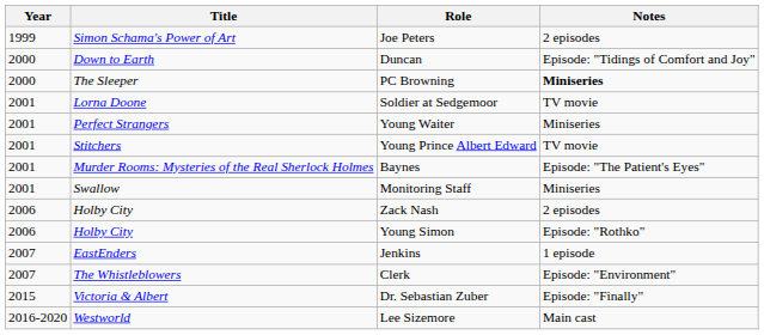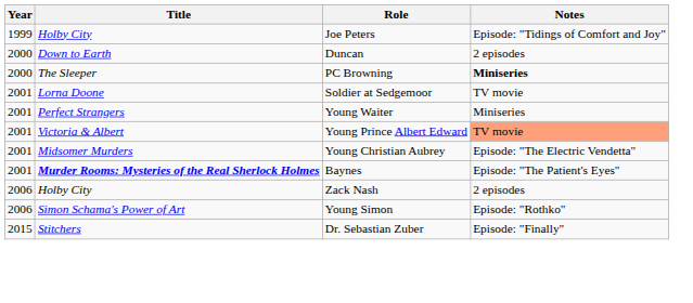Joe Peters | Title: Simon Schama's Power of Art -> Holby City
Joe Peters | Notes: 2 episodes -> Episode: "Tidings of Comfort and Joy"
Duncan | Notes: Episode: "Tidings of Comfort and Joy" -> 2 episodes
Young Prince Albert Edward | Title: Stitchers -> Victoria & Albert
Young Prince Albert Edward | Notes: no background -> lightsalmon background
+ row: 2001 | Midsomer Murders | Young Christian Aubrey | Episode: "The Electric Vendetta"
Baynes | Title: normal -> bold
- row: 2001 | Swallow | Monitoring Staff | Miniseries
Young Simon | Title: Holby City -> Simon Schama's Power of Art
- row: 2007 | EastEnders | Jenkins | 1 episode
- row: 2007 | The Whistleblowers | Clerk | Episode: "Environment"
Dr. Sebastian Zuber | Title: Victoria & Albert -> Stitchers
- row: 2016-2020 | Westworld | Lee Sizemore | Main cast
